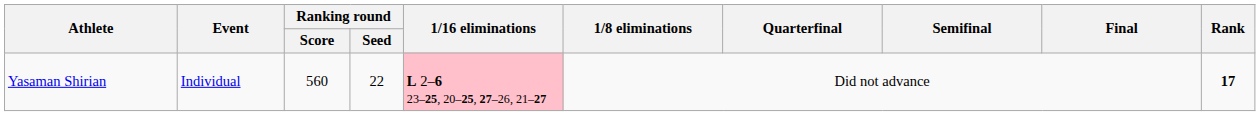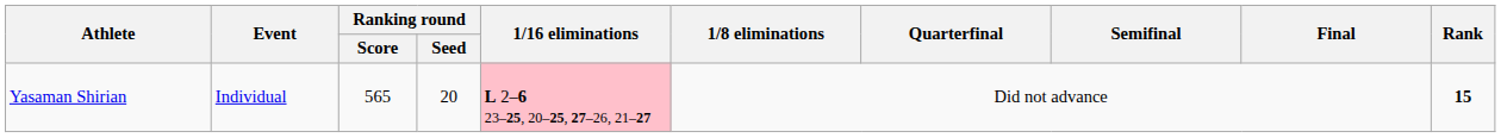Yasaman Shirian | Ranking round / Score: 560 -> 565
Yasaman Shirian | Ranking round / Seed: 22 -> 20
Yasaman Shirian | Rank: 17 -> 15
